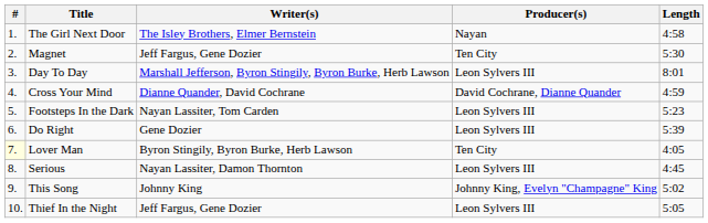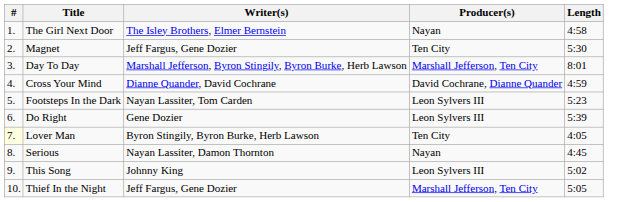Day To Day | Producer(s): Leon Sylvers III -> Marshall Jefferson, Ten City
Serious | Producer(s): Leon Sylvers III -> Nayan
This Song | Producer(s): Johnny King, Evelyn "Champagne" King -> Leon Sylvers III
Thief In the Night | Producer(s): Leon Sylvers III -> Marshall Jefferson, Ten City
